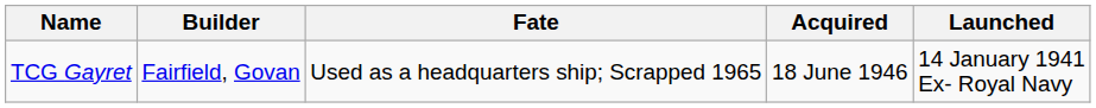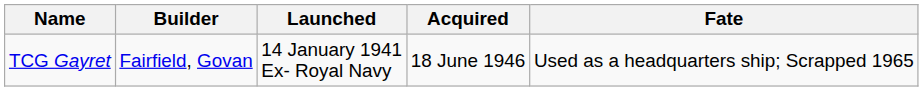columns swapped: Launched <-> Fate
